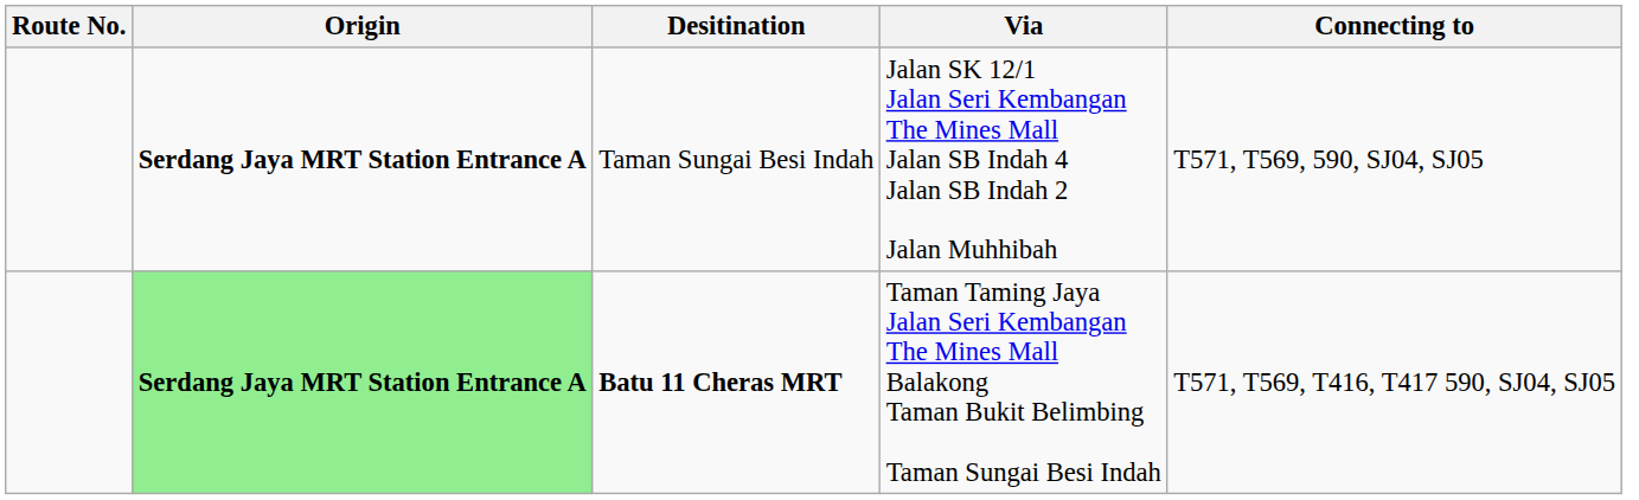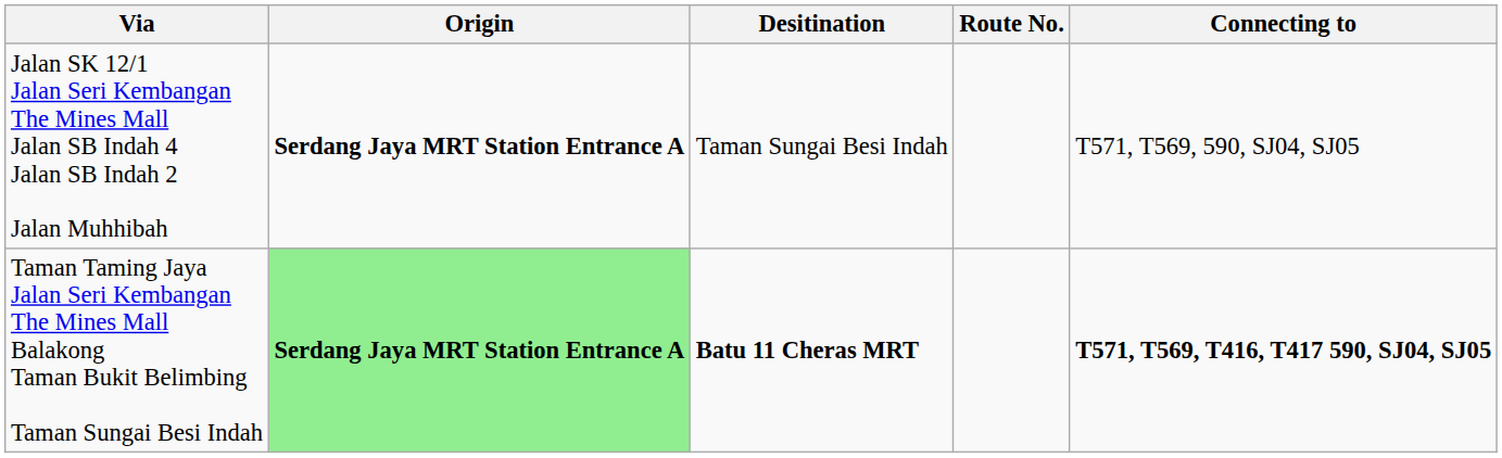columns swapped: Route No. <-> Via
Batu 11 Cheras MRT | Connecting to: normal -> bold
